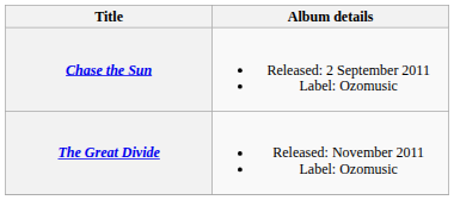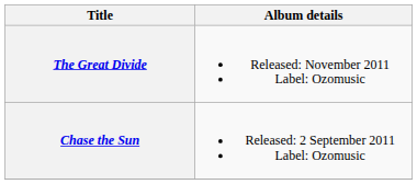rows swapped: Chase the Sun <-> The Great Divide
